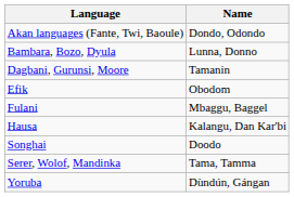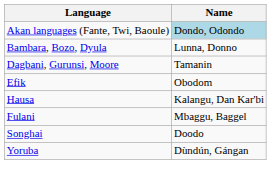Akan languages (Fante, Twi, Baoule) | Name: no background -> lightblue background
rows swapped: Fulani <-> Hausa
- row: Serer, Wolof, Mandinka | Tama, Tamma
